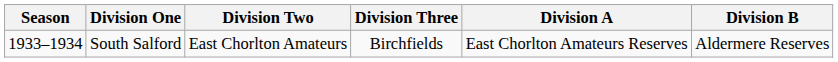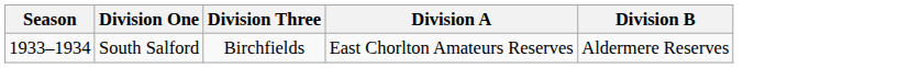- column: Division Two | East Chorlton Amateurs
